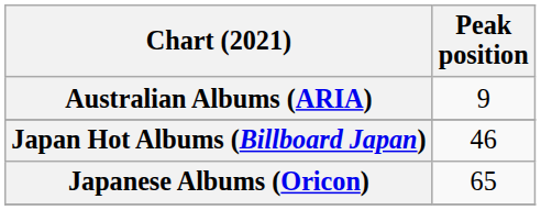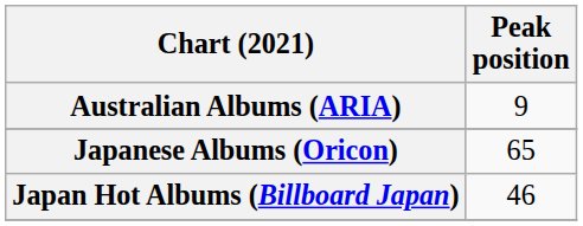rows swapped: Japan Hot Albums (Billboard Japan) <-> Japanese Albums (Oricon)
